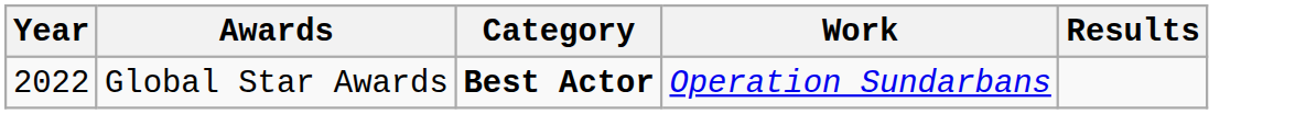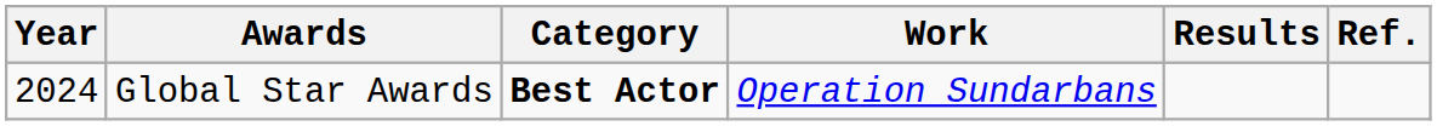+ column: Ref.
Global Star Awards | Year: 2022 -> 2024
